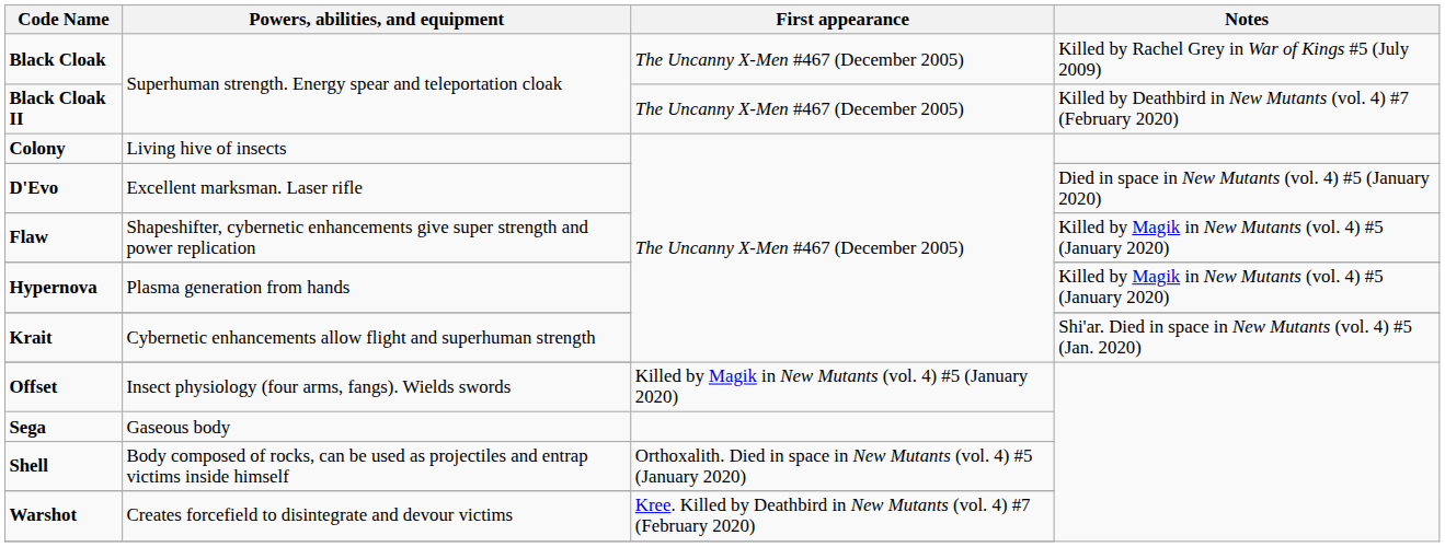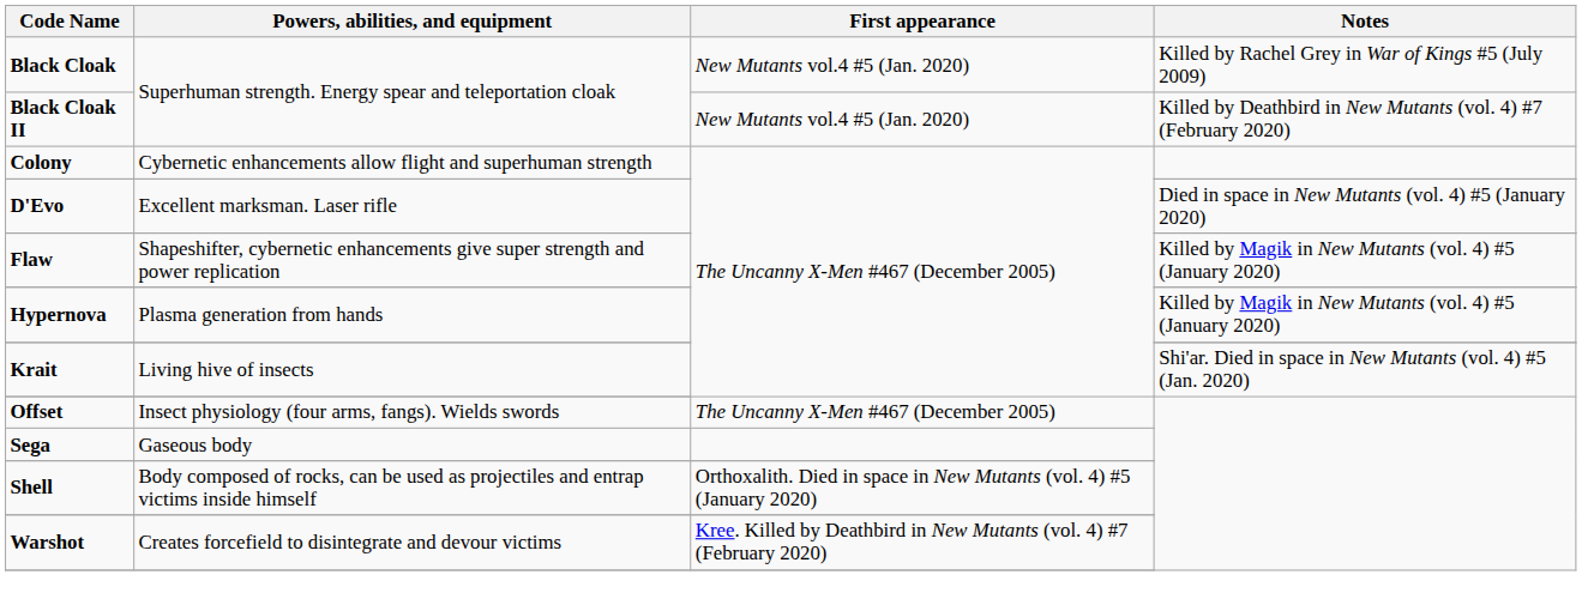Black Cloak | First appearance: The Uncanny X-Men #467 (December 2005) -> New Mutants vol.4 #5 (Jan. 2020)
Black Cloak II | First appearance: The Uncanny X-Men #467 (December 2005) -> New Mutants vol.4 #5 (Jan. 2020)
Colony | Powers, abilities, and equipment: Living hive of insects -> Cybernetic enhancements allow flight and superhuman strength
Krait | Powers, abilities, and equipment: Cybernetic enhancements allow flight and superhuman strength -> Living hive of insects
Offset | First appearance: Killed by Magik in New Mutants (vol. 4) #5 (January 2020) -> The Uncanny X-Men #467 (December 2005)
